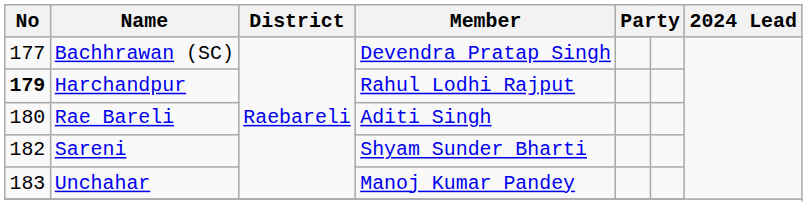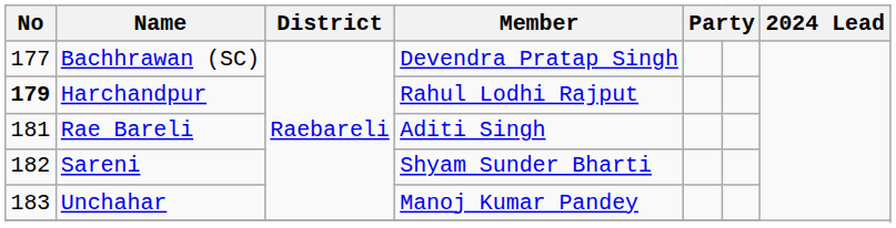Rae Bareli | No: 180 -> 181
